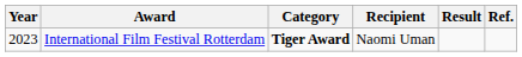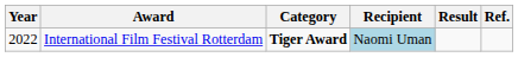International Film Festival Rotterdam | Year: 2023 -> 2022
International Film Festival Rotterdam | Recipient: no background -> lightblue background
